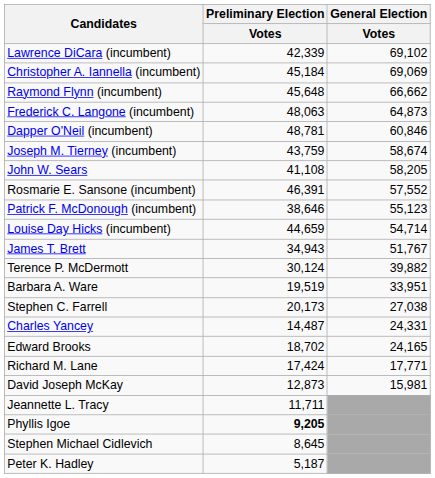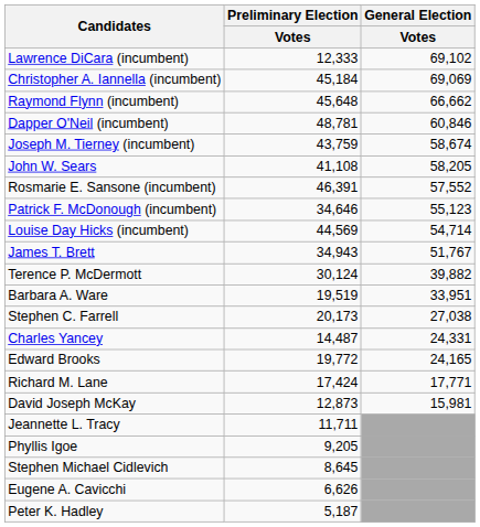Lawrence DiCara (incumbent) | Preliminary Election / Votes: 42,339 -> 12,333
- row: Frederick C. Langone (incumbent) | 48,063 | 64,873
Patrick F. McDonough (incumbent) | Preliminary Election / Votes: 38,646 -> 34,646
Louise Day Hicks (incumbent) | Preliminary Election / Votes: 44,659 -> 44,569
Edward Brooks | Preliminary Election / Votes: 18,702 -> 19,772
Phyllis Igoe | Preliminary Election / Votes: bold -> normal
+ row: Eugene A. Cavicchi | 6,626
